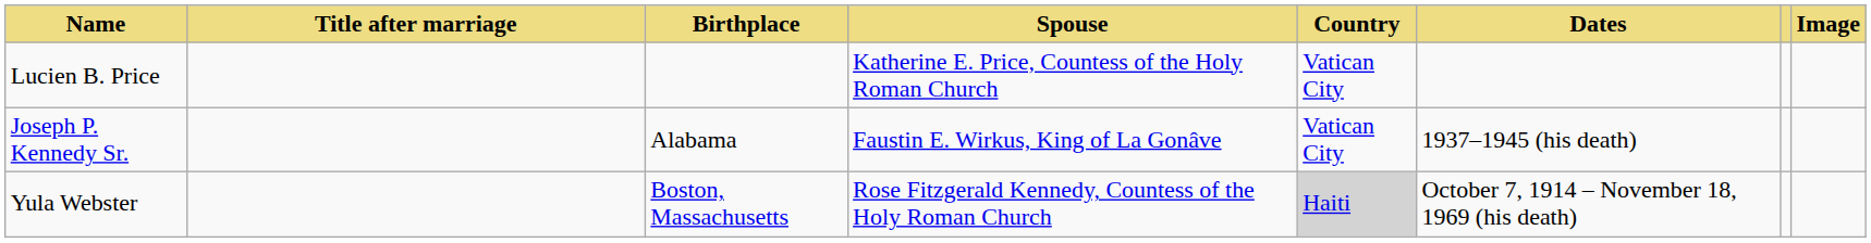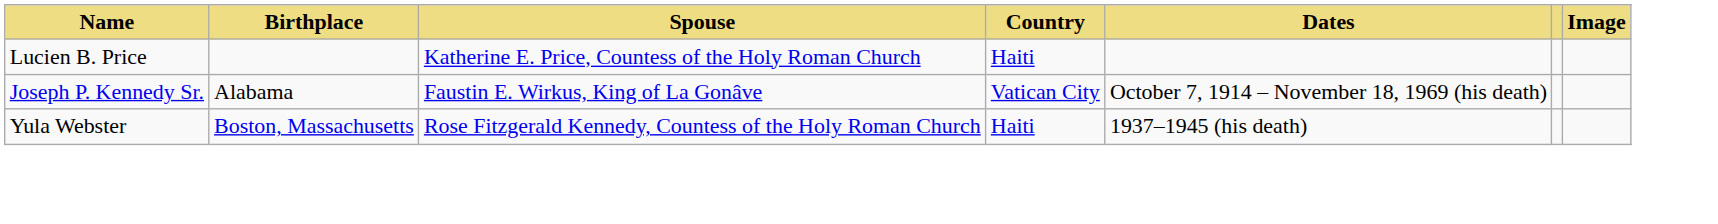- column: Title after marriage
Lucien B. Price | Country: Vatican City -> Haiti
Joseph P. Kennedy Sr. | Dates: 1937–1945 (his death) -> October 7, 1914 – November 18, 1969 (his death)
Yula Webster | Country: lightgrey background -> no background
Yula Webster | Dates: October 7, 1914 – November 18, 1969 (his death) -> 1937–1945 (his death)
